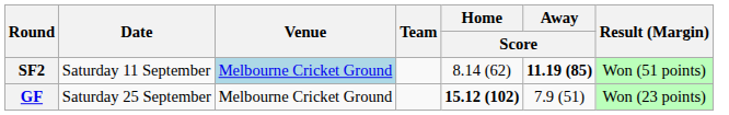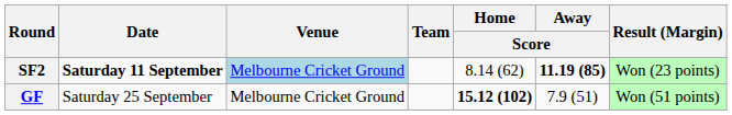SF2 | Date: normal -> bold
SF2 | Result (Margin): Won (51 points) -> Won (23 points)
GF | Result (Margin): Won (23 points) -> Won (51 points)
